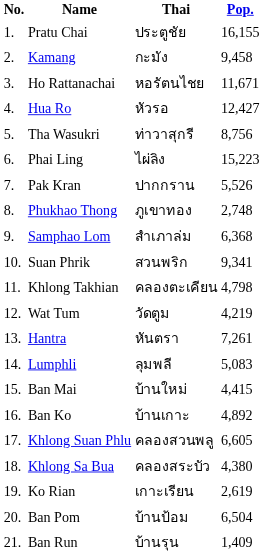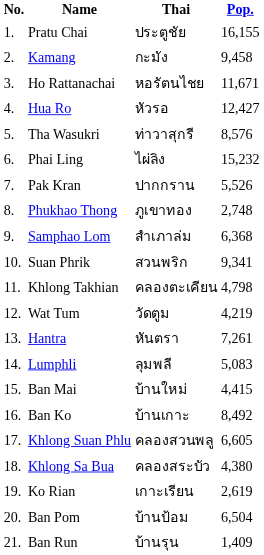Tha Wasukri | Pop.: 8,756 -> 8,576
Phai Ling | Pop.: 15,223 -> 15,232
Ban Ko | Pop.: 4,892 -> 8,492
